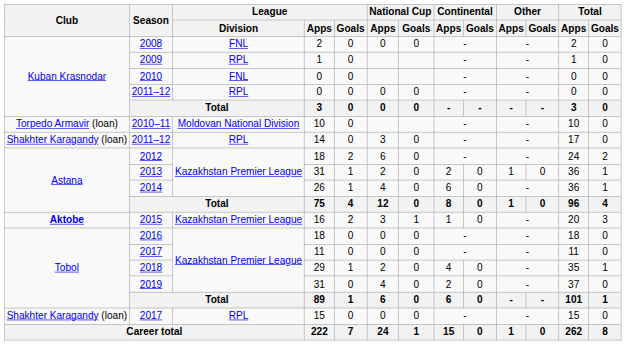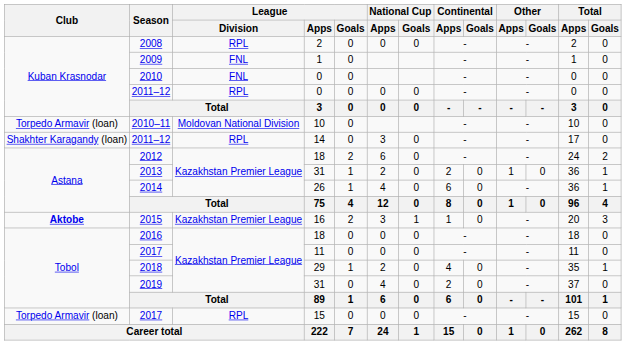2008 | League / Division: FNL -> RPL
2009 | League / Division: RPL -> FNL
2017 / 15 | Club: Shakhter Karagandy (loan) -> Torpedo Armavir (loan)
